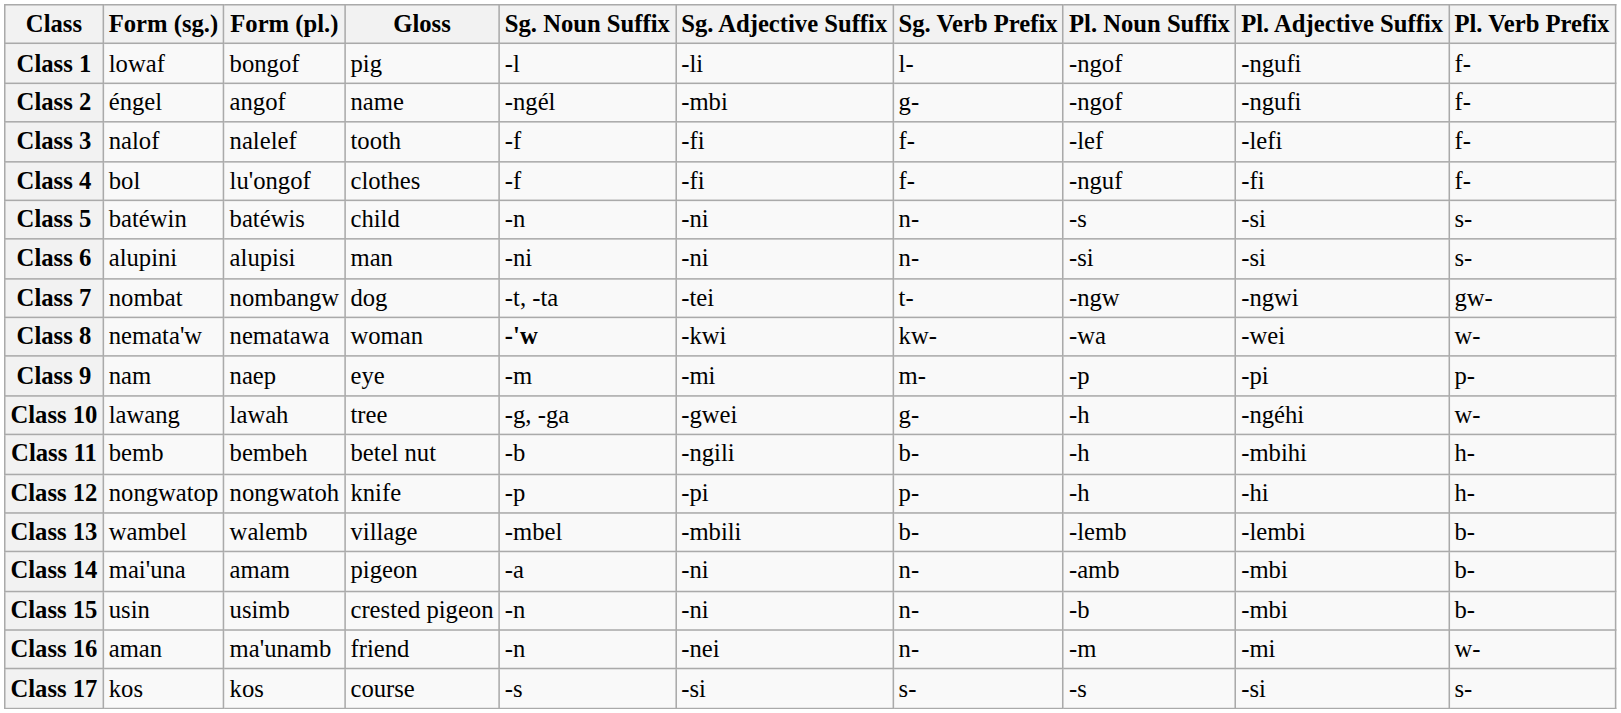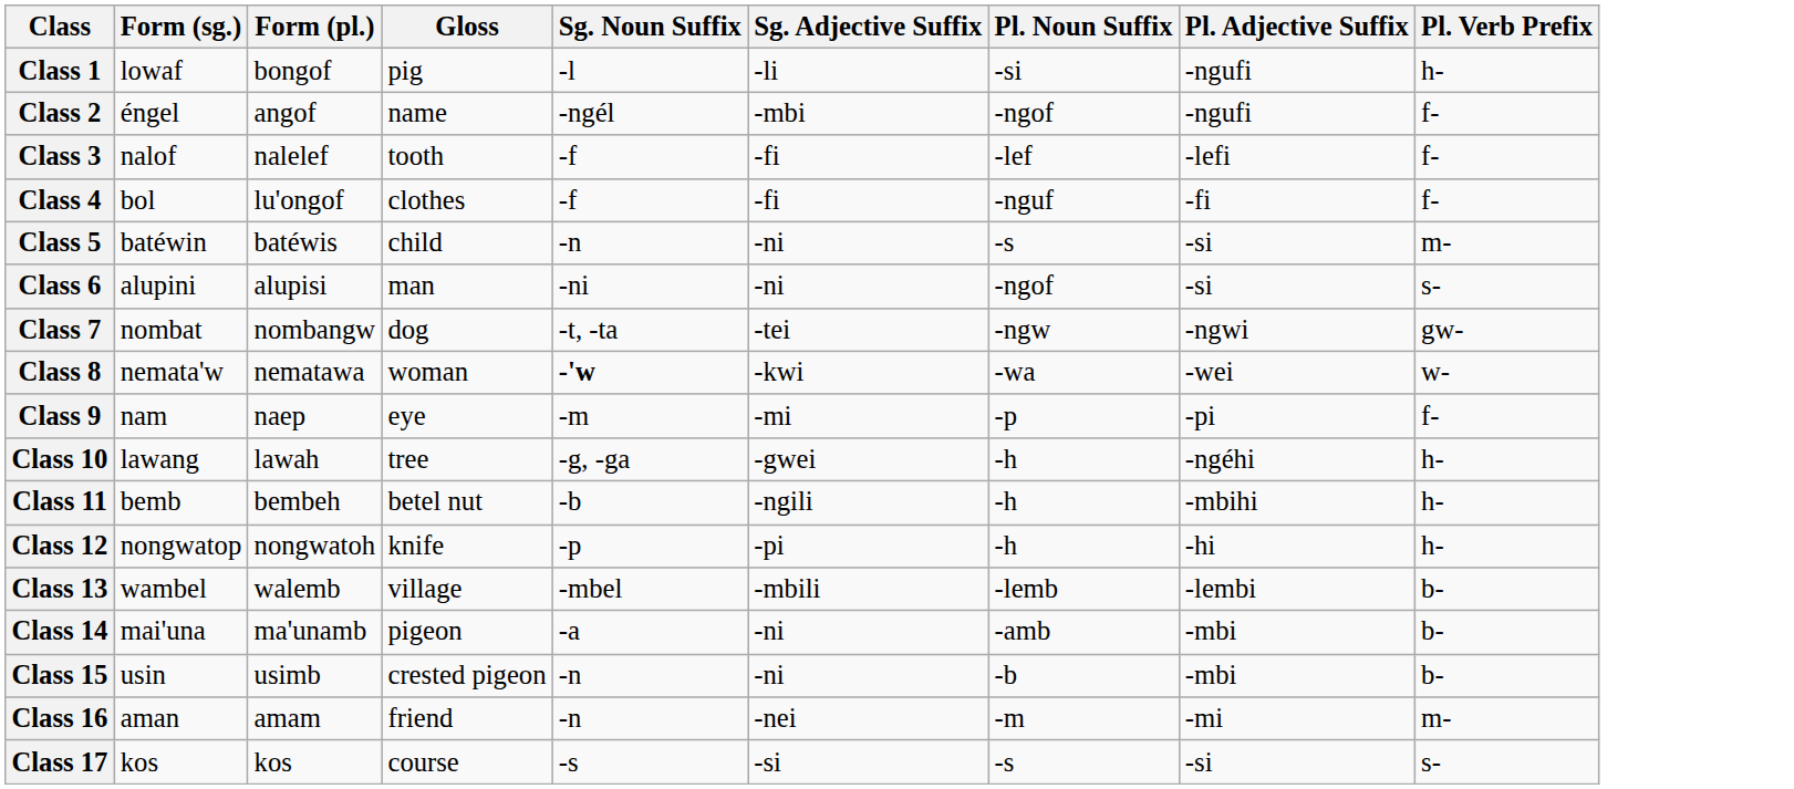- column: Sg. Verb Prefix | l- | g- | f- | f- | n- | n- | t- | kw- | m- | g- | b- | p- | b- | n- | n- | n- | s-
Class 1 | Pl. Noun Suffix: -ngof -> -si
Class 1 | Pl. Verb Prefix: f- -> h-
Class 5 | Pl. Verb Prefix: s- -> m-
Class 6 | Pl. Noun Suffix: -si -> -ngof
Class 9 | Pl. Verb Prefix: p- -> f-
Class 10 | Pl. Verb Prefix: w- -> h-
Class 14 | Form (pl.): amam -> ma'unamb
Class 16 | Form (pl.): ma'unamb -> amam
Class 16 | Pl. Verb Prefix: w- -> m-
